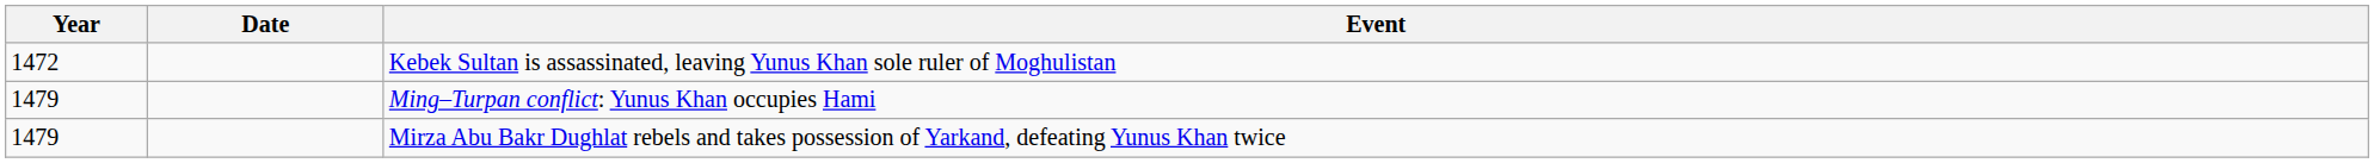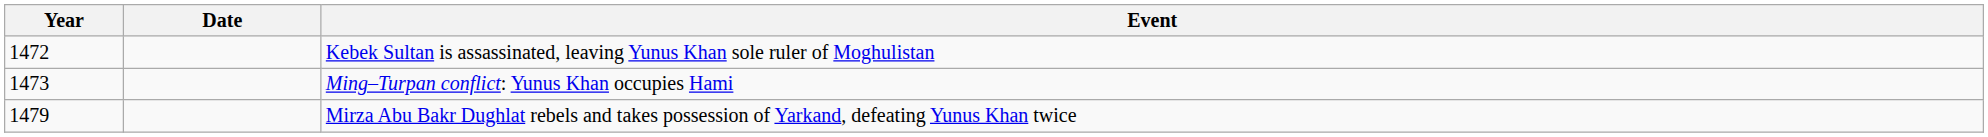Ming–Turpan conflict: Yunus Khan occupies Hami | Year: 1479 -> 1473
